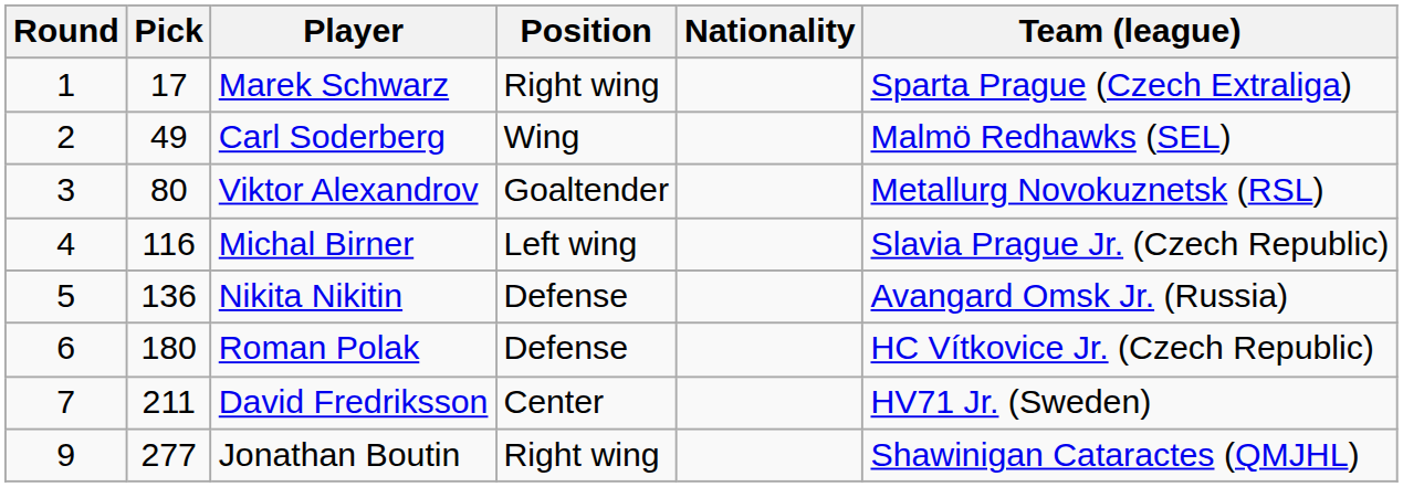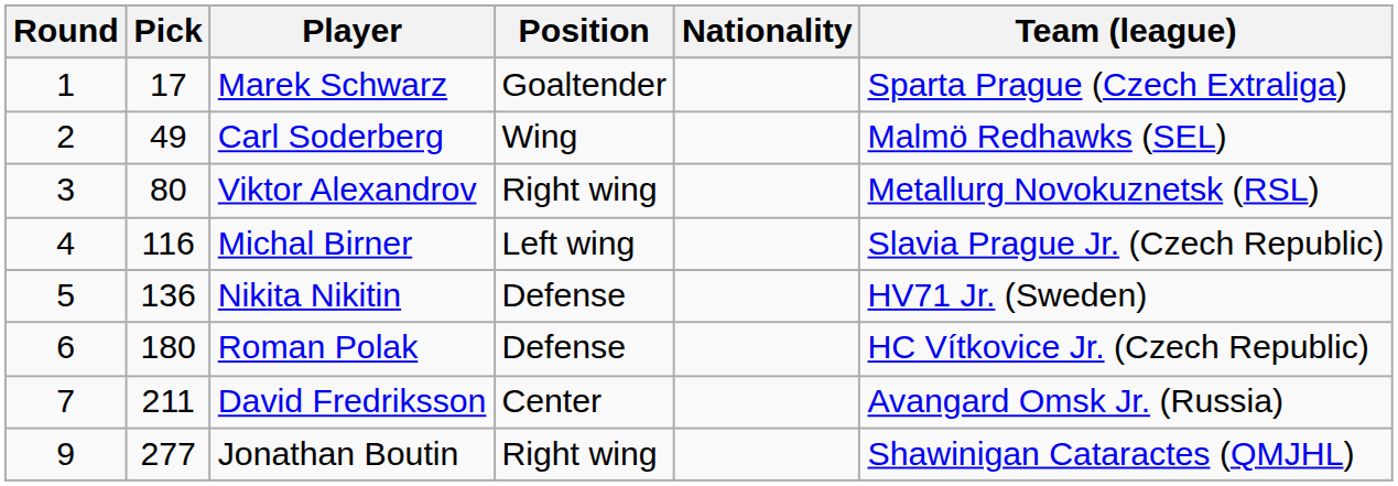Marek Schwarz | Position: Right wing -> Goaltender
Viktor Alexandrov | Position: Goaltender -> Right wing
Nikita Nikitin | Team (league): Avangard Omsk Jr. (Russia) -> HV71 Jr. (Sweden)
David Fredriksson | Team (league): HV71 Jr. (Sweden) -> Avangard Omsk Jr. (Russia)
